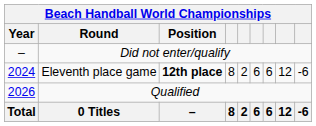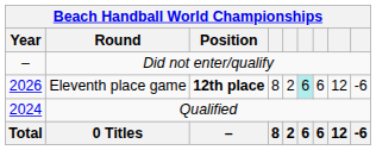Eleventh place game | Beach Handball World Championships / Year: 2024 -> 2026
Eleventh place game | column 6: no background -> paleturquoise background
Qualified | Beach Handball World Championships / Year: 2026 -> 2024
